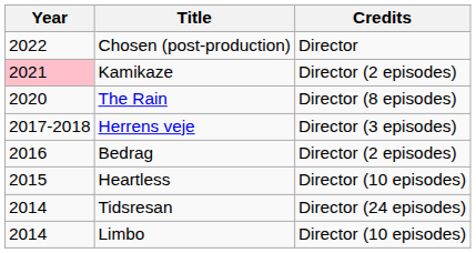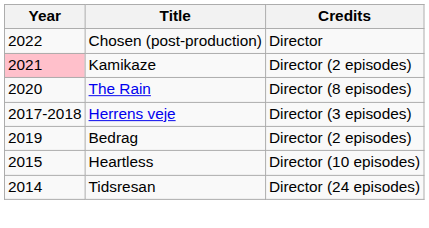Bedrag | Year: 2016 -> 2019
- row: 2014 | Limbo | Director (10 episodes)
